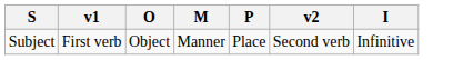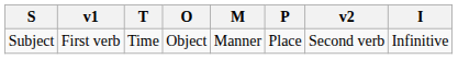+ column: T | Time
